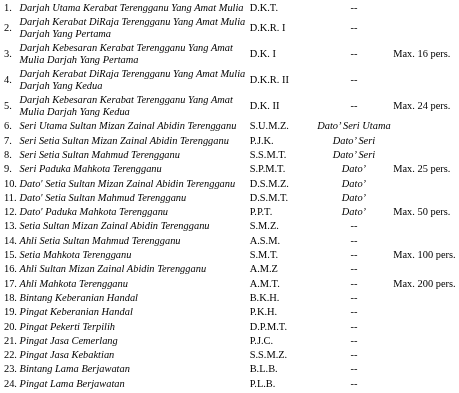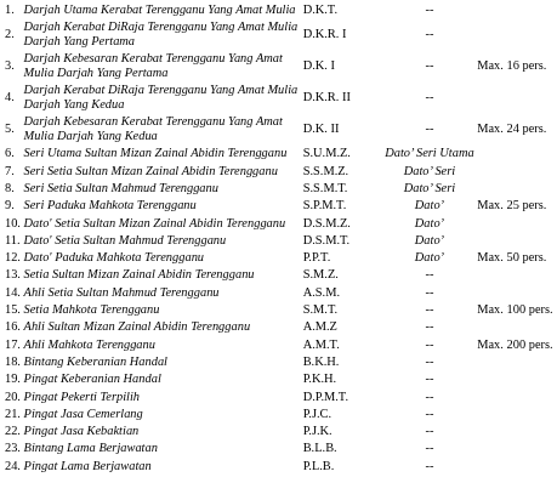Seri Setia Sultan Mizan Zainal Abidin Terengganu | column 3: P.J.K. -> S.S.M.Z.
Pingat Jasa Kebaktian | column 3: S.S.M.Z. -> P.J.K.
